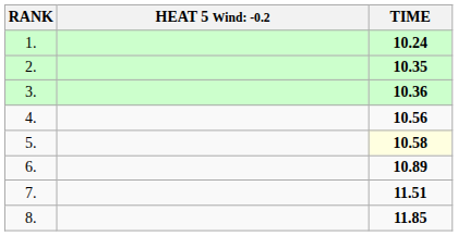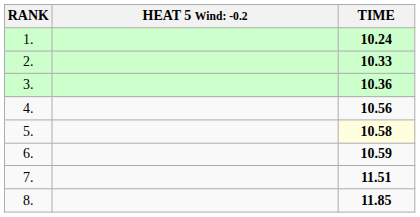2. | TIME: 10.35 -> 10.33
6. | TIME: 10.89 -> 10.59
